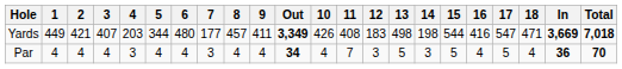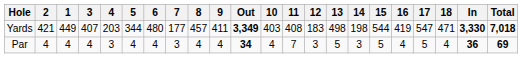columns swapped: 1 <-> 2
Yards | 10: 426 -> 403
Yards | 16: 416 -> 419
Yards | In: 3,669 -> 3,330
Par | Total: 70 -> 69
